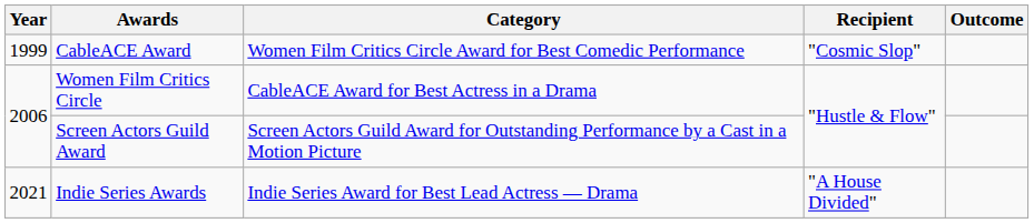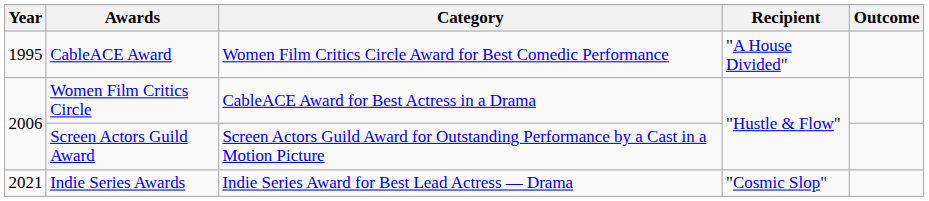CableACE Award | Year: 1999 -> 1995
CableACE Award | Recipient: "Cosmic Slop" -> "A House Divided"
Indie Series Awards | Recipient: "A House Divided" -> "Cosmic Slop"
